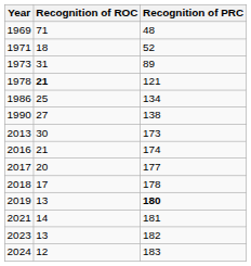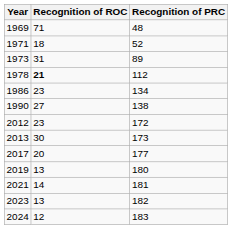1978 | Recognition of PRC: 121 -> 112
1986 | Recognition of ROC: 25 -> 23
+ row: 2012 | 23 | 172
- row: 2016 | 21 | 174
- row: 2018 | 17 | 178
2019 | Recognition of PRC: bold -> normal
